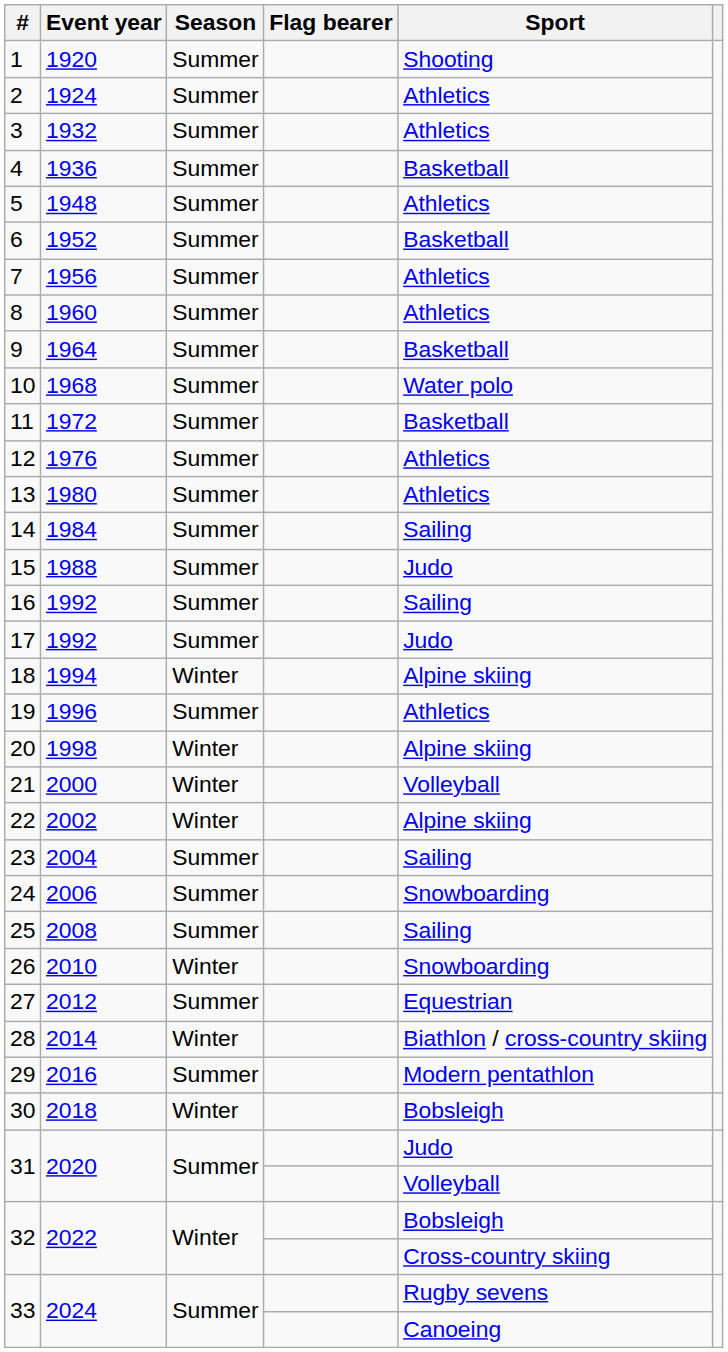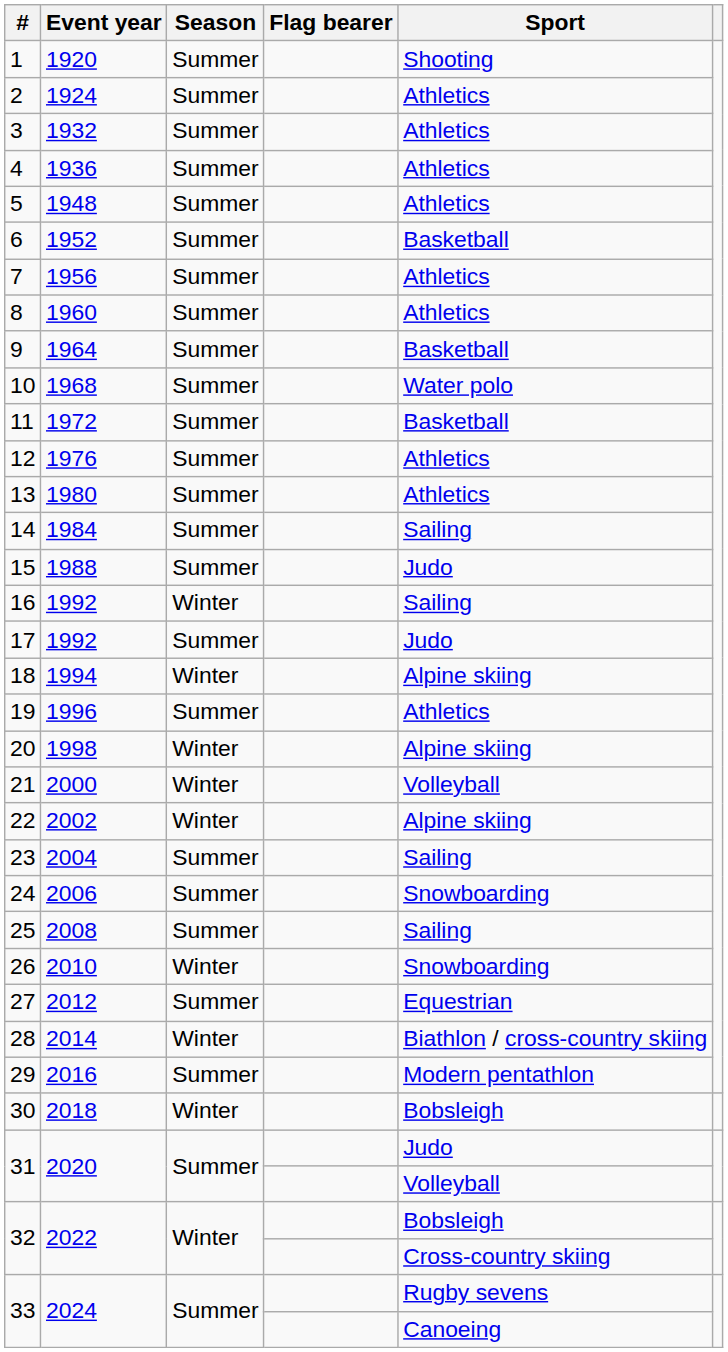4 | Sport: Basketball -> Athletics
16 | Season: Summer -> Winter
